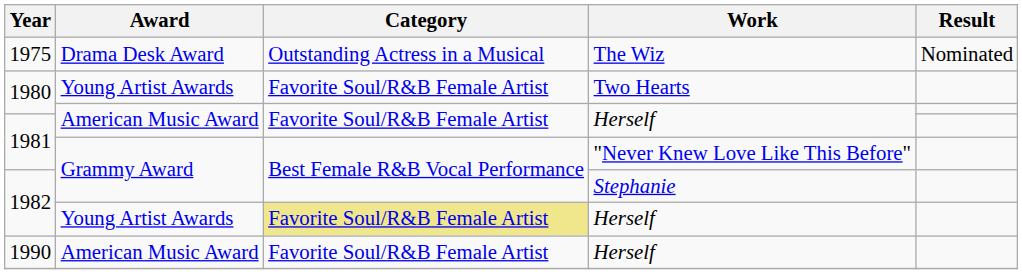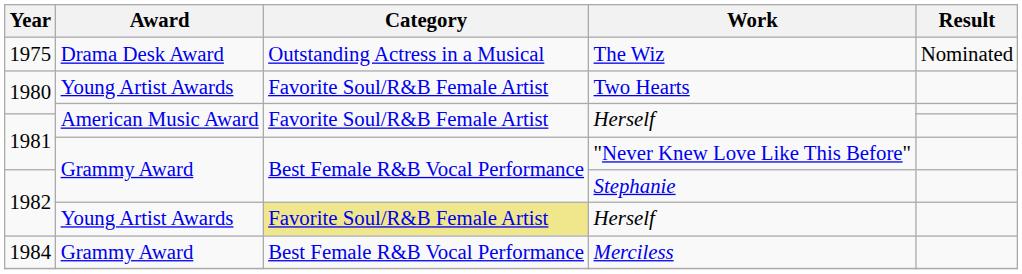+ row: 1984 | Grammy Award | Best Female R&B Vocal Performance | Merciless
- row: 1990 | American Music Award | Favorite Soul/R&B Female Artist | Herself
